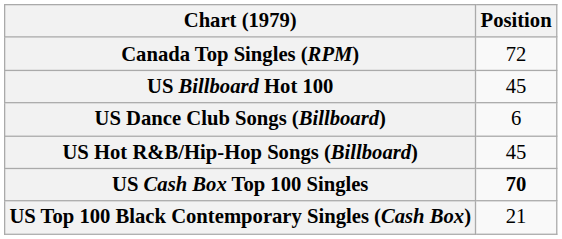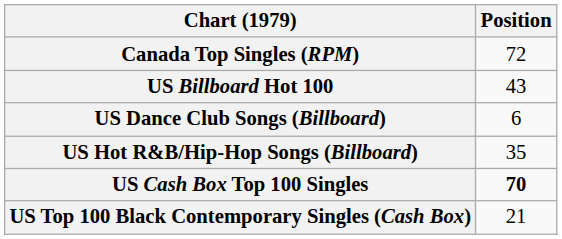US Billboard Hot 100 | Position: 45 -> 43
US Hot R&B/Hip-Hop Songs (Billboard) | Position: 45 -> 35
